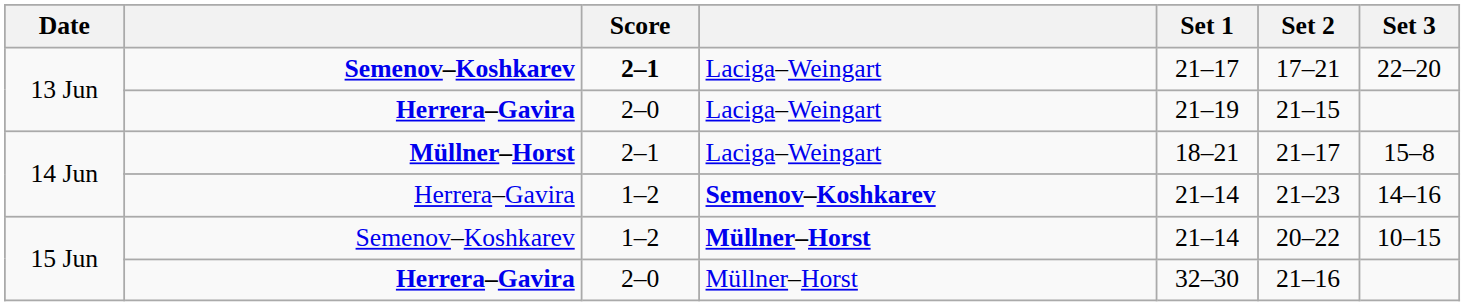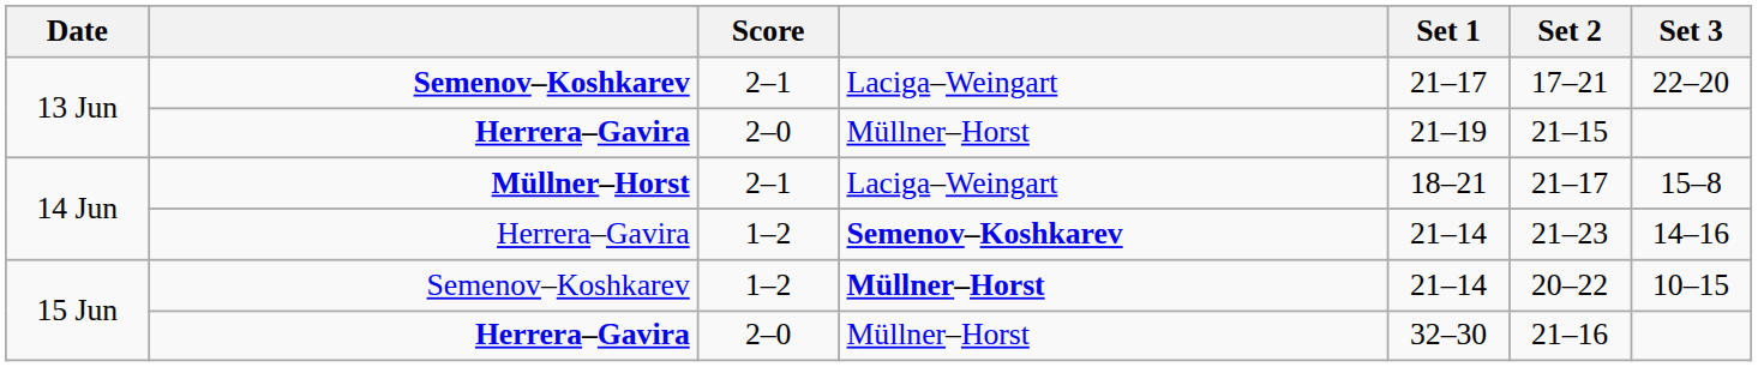13 Jun / Semenov–Koshkarev | Score: bold -> normal
13 Jun / Herrera–Gavira | column 4: Laciga–Weingart -> Müllner–Horst
